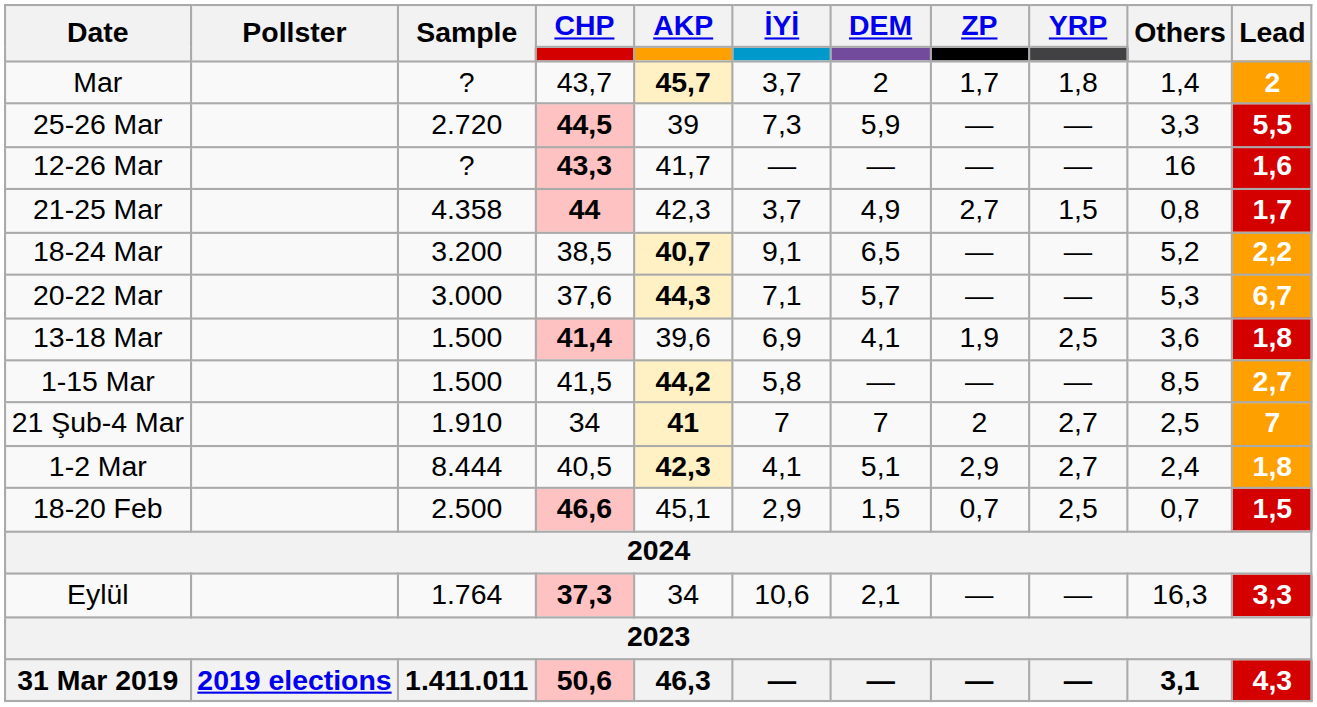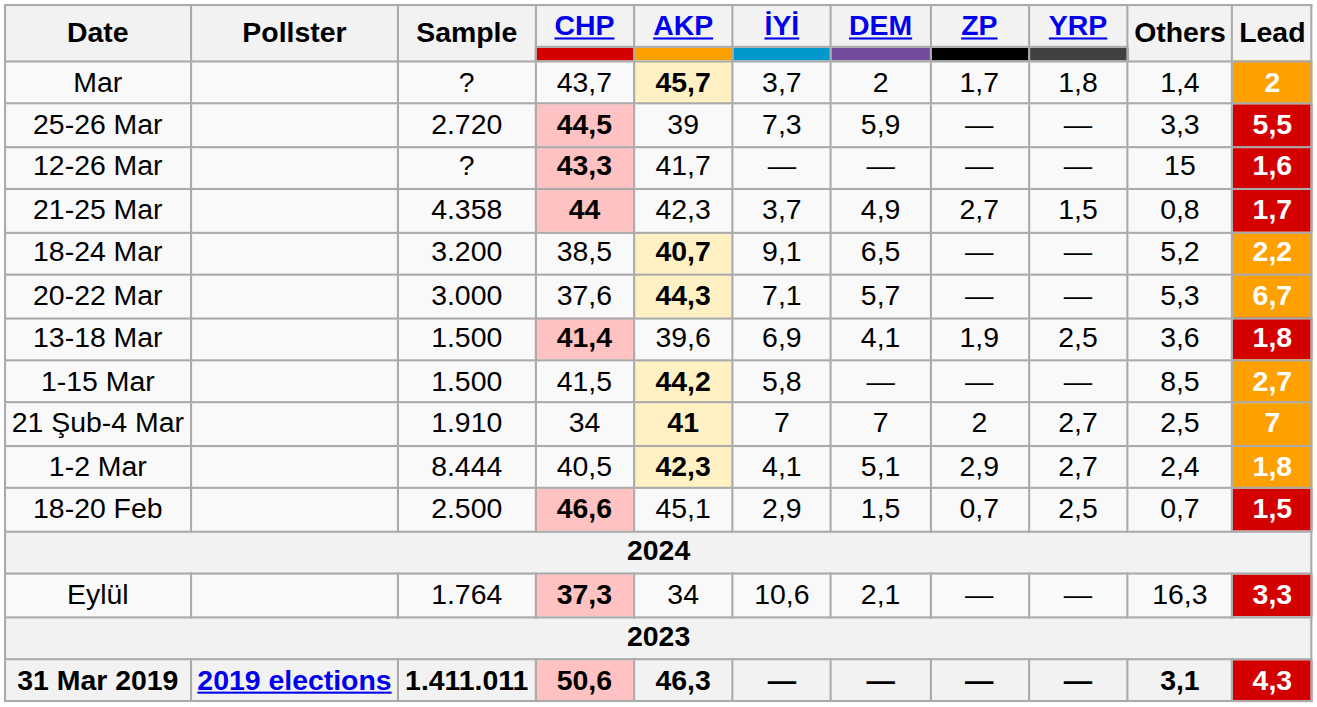12-26 Mar | Others: 16 -> 15
